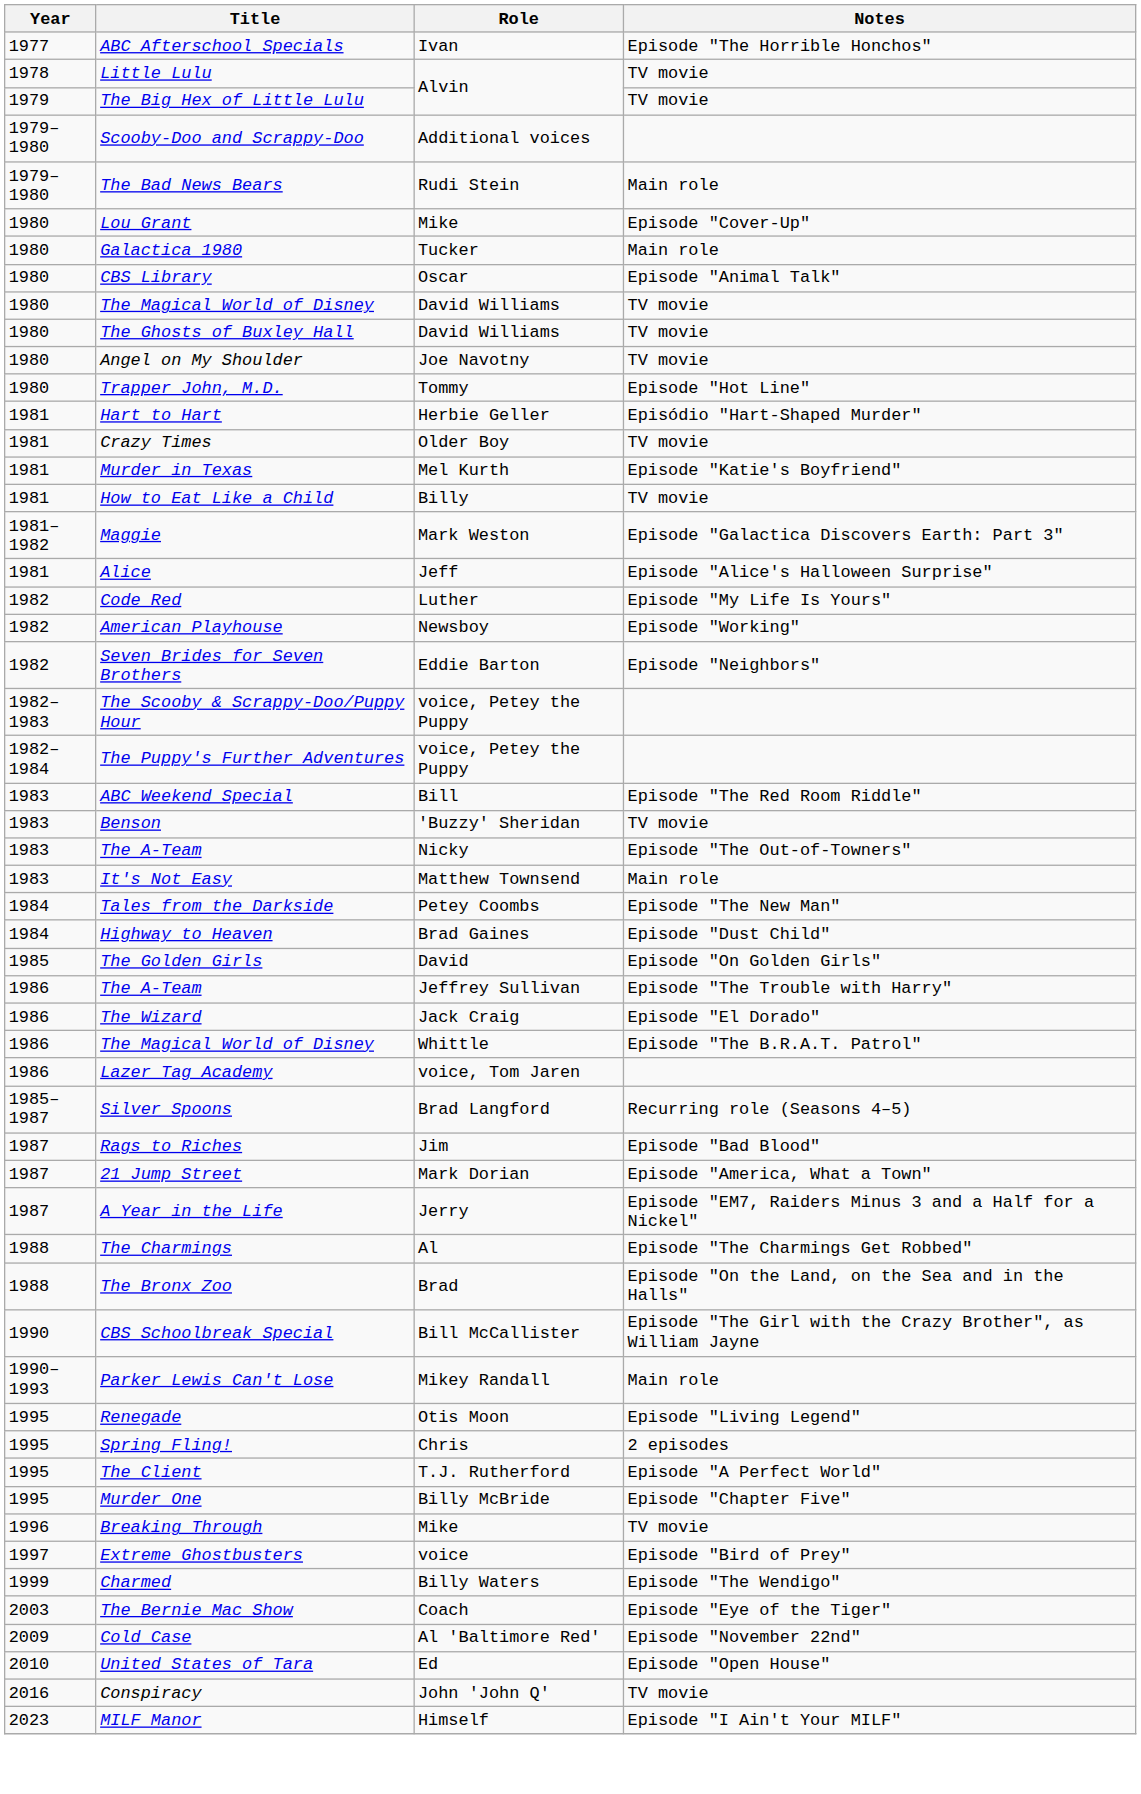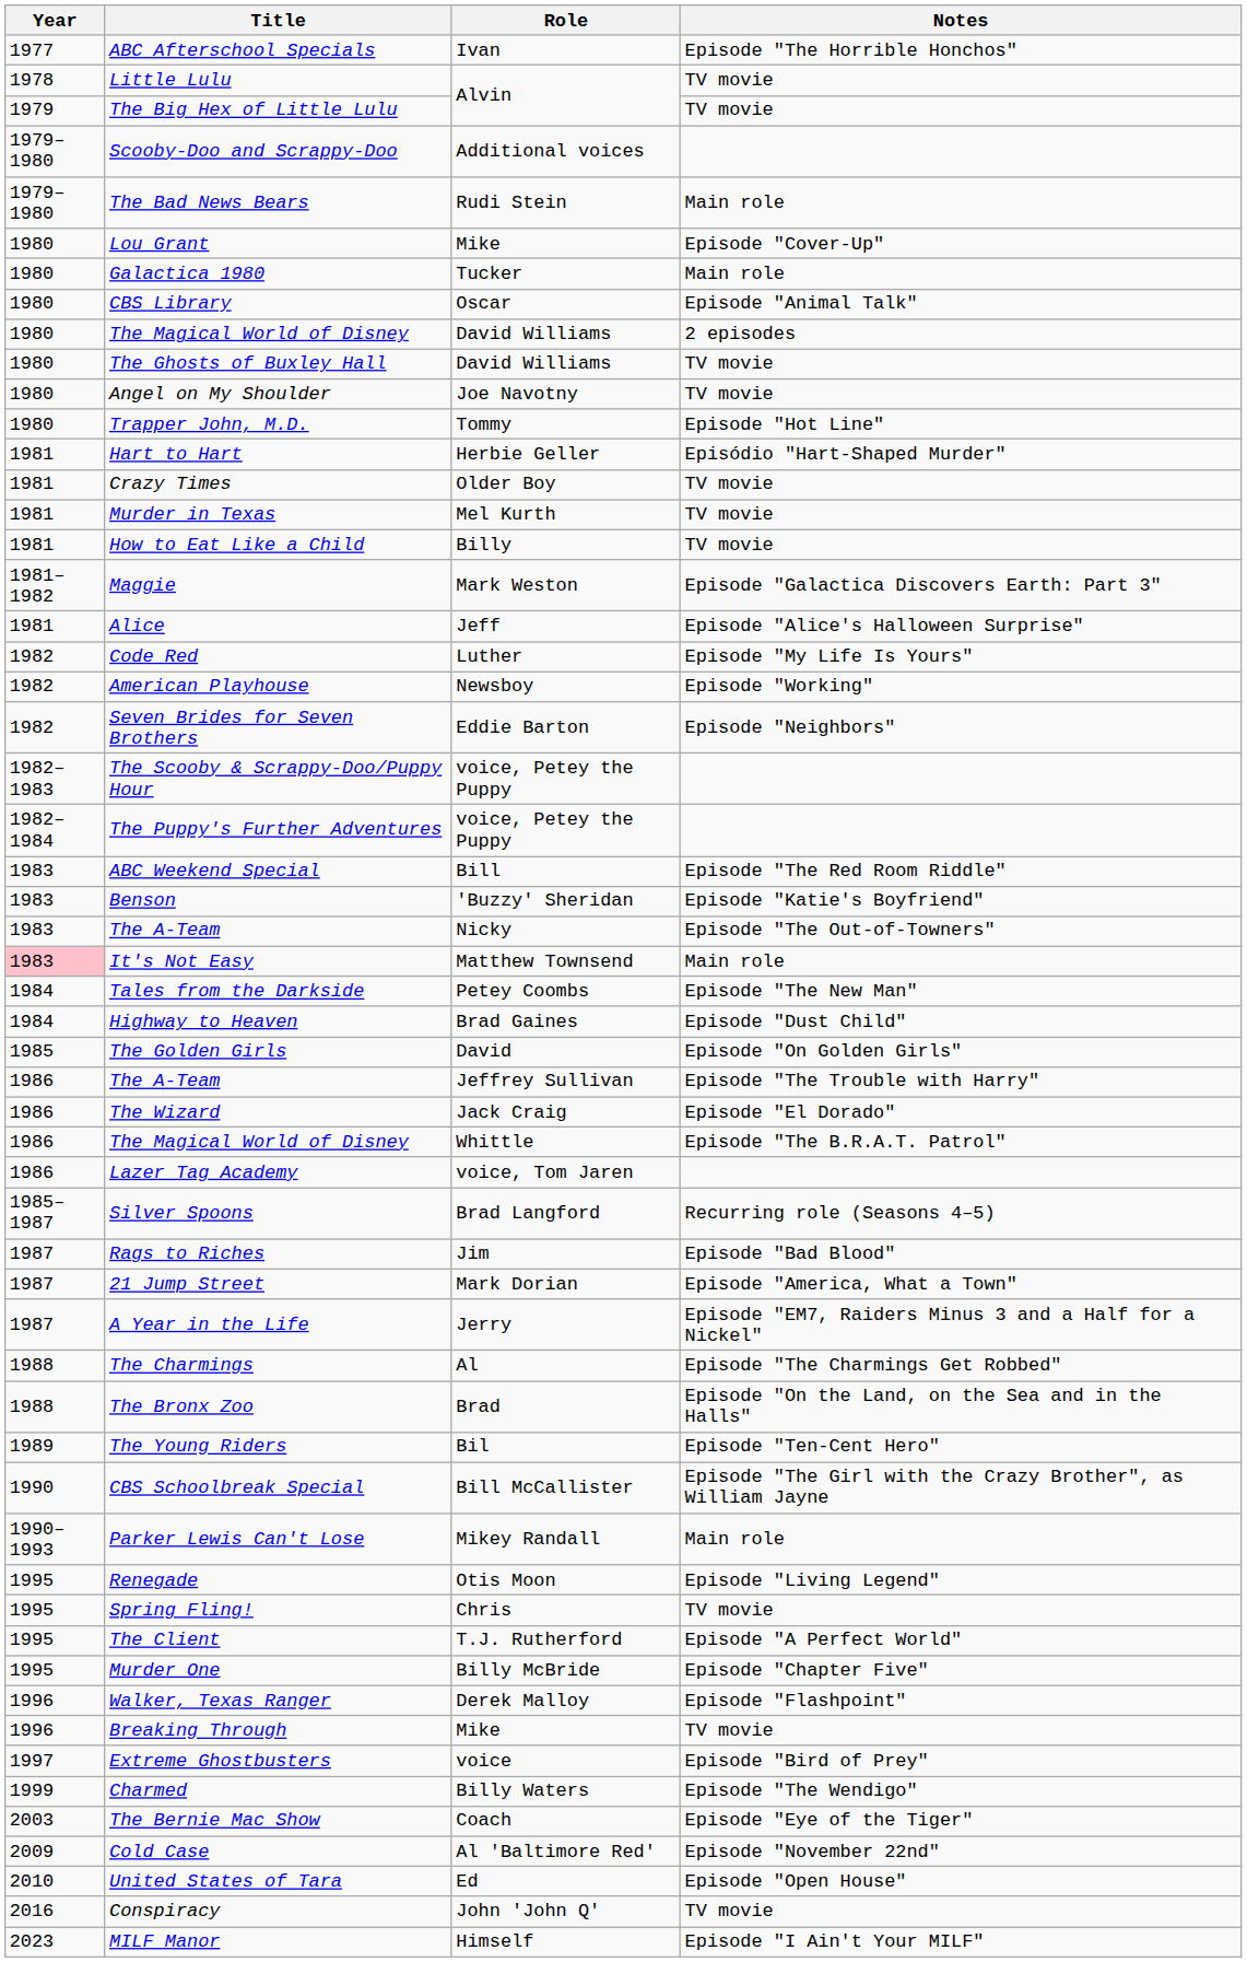The Magical World of Disney / David Williams | Notes: TV movie -> 2 episodes
Murder in Texas | Notes: Episode "Katie's Boyfriend" -> TV movie
Benson | Notes: TV movie -> Episode "Katie's Boyfriend"
It's Not Easy | Year: no background -> pink background
+ row: 1989 | The Young Riders | Bil | Episode "Ten-Cent Hero"
Spring Fling! | Notes: 2 episodes -> TV movie
+ row: 1996 | Walker, Texas Ranger | Derek Malloy | Episode "Flashpoint"
